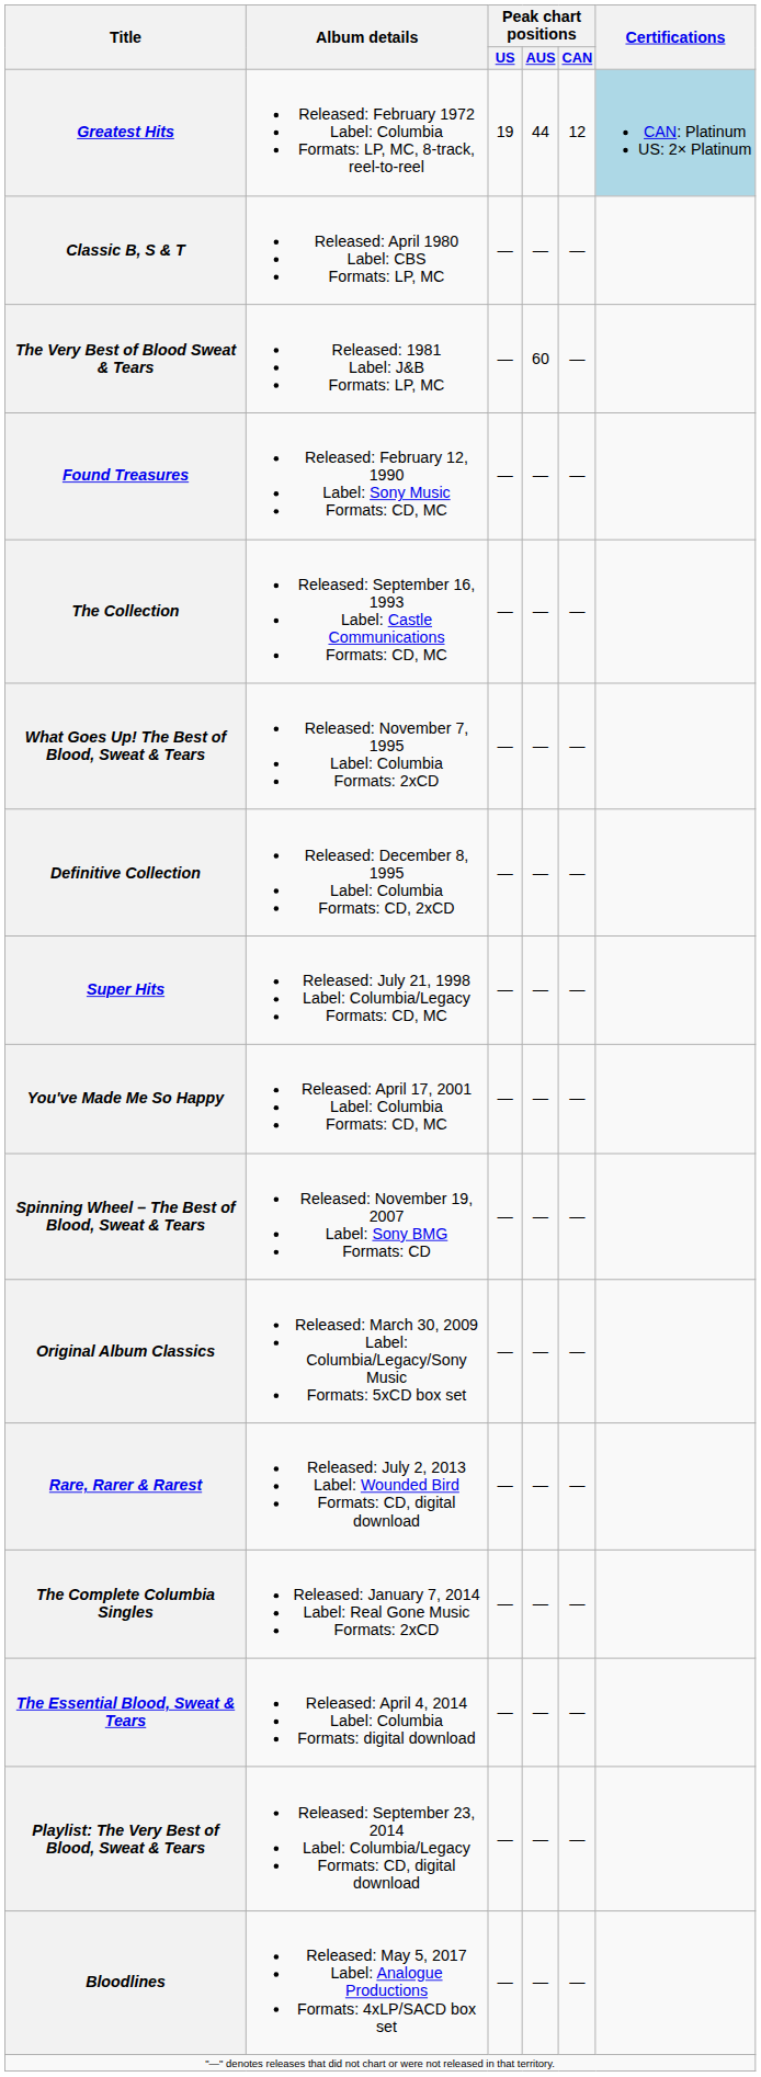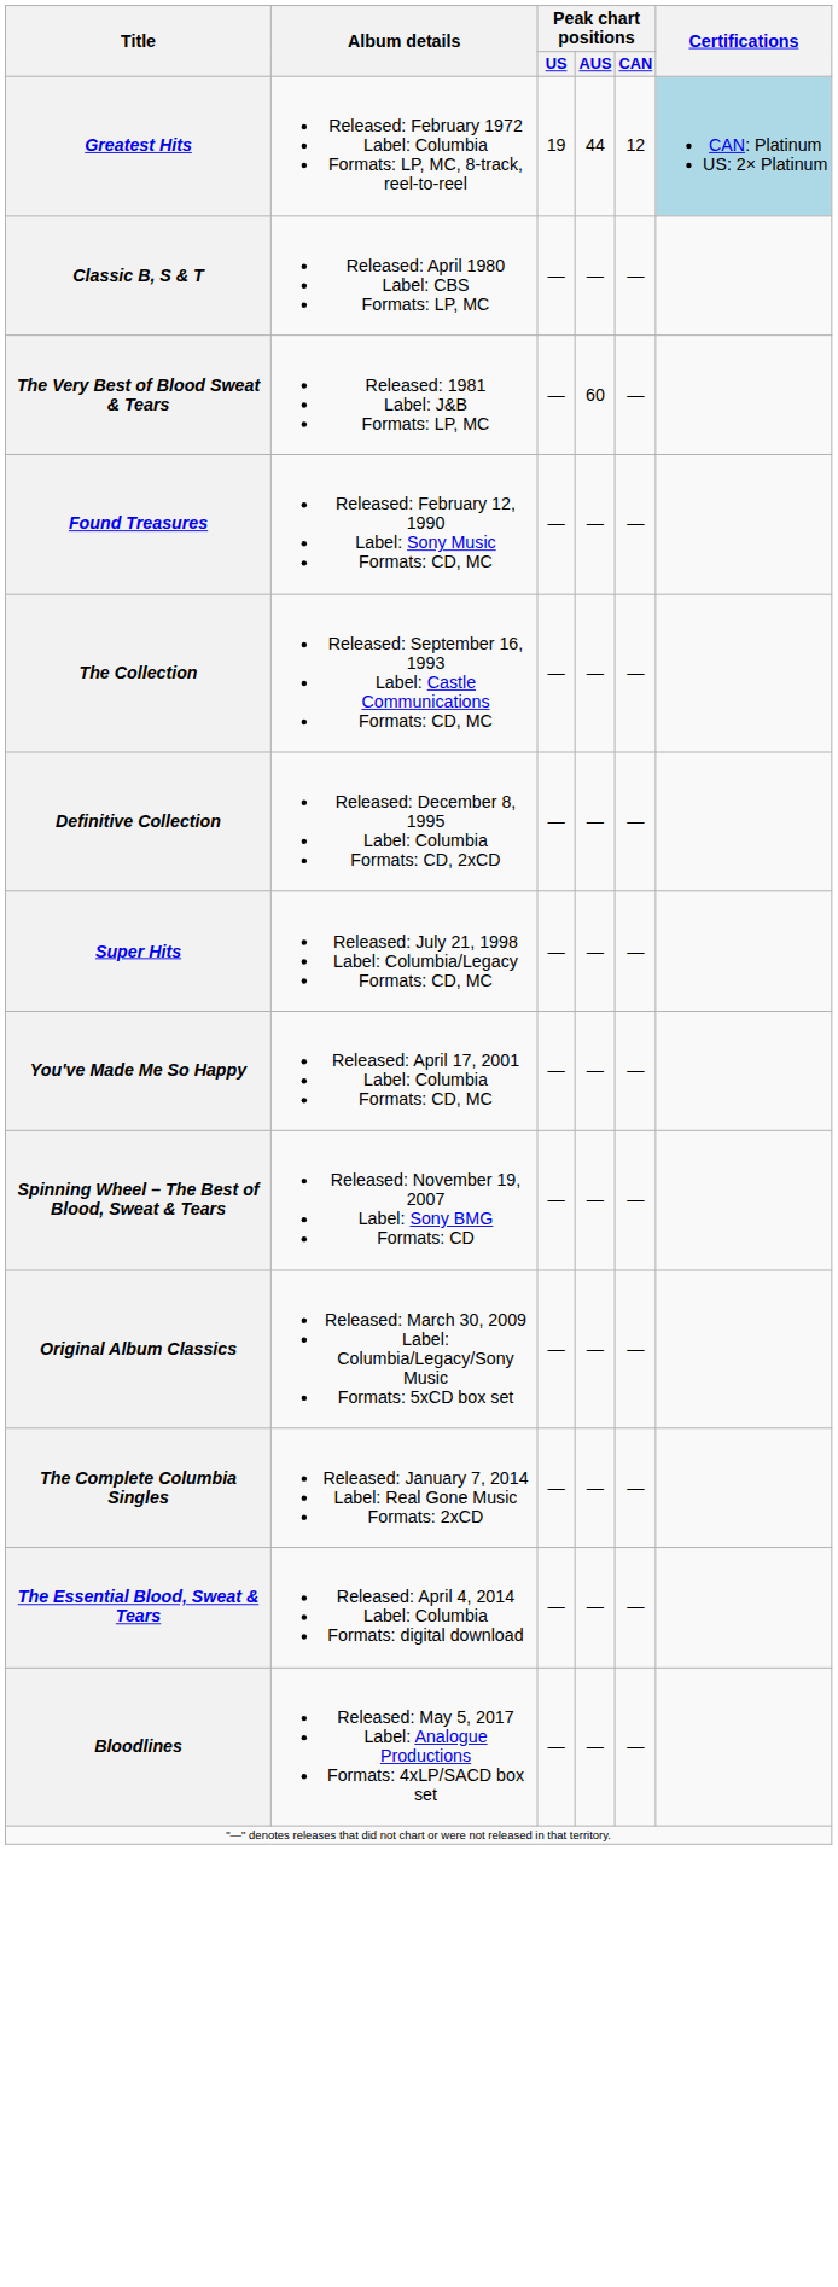- row: What Goes Up! The Best of Blood, Sweat & Tears | Released: November 7, 1995 Label: Columbia Formats: 2xCD | — | — | —
- row: Rare, Rarer & Rarest | Released: July 2, 2013 Label: Wounded Bird Formats: CD, digital download | — | — | —
- row: Playlist: The Very Best of Blood, Sweat & Tears | Released: September 23, 2014 Label: Columbia/Legacy Formats: CD, digital download | — | — | —
